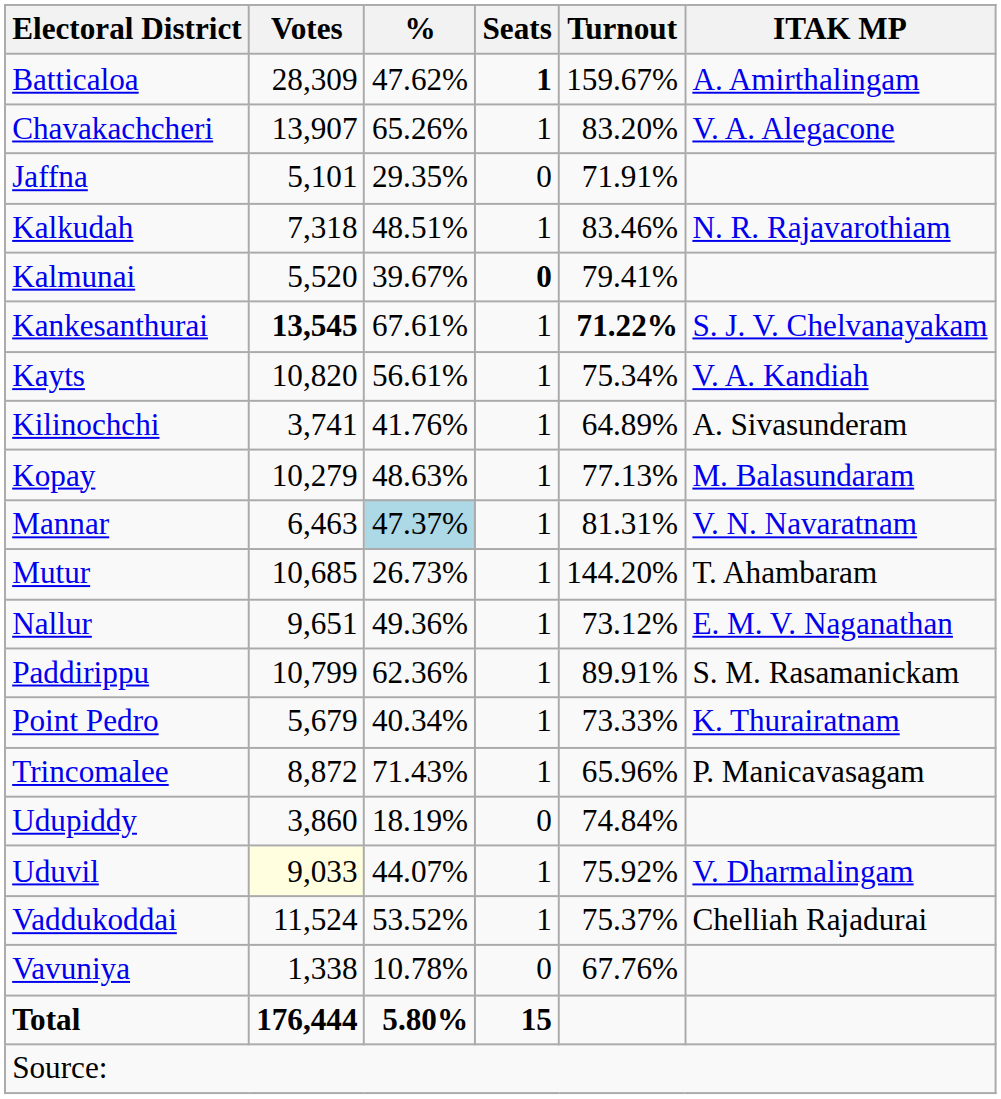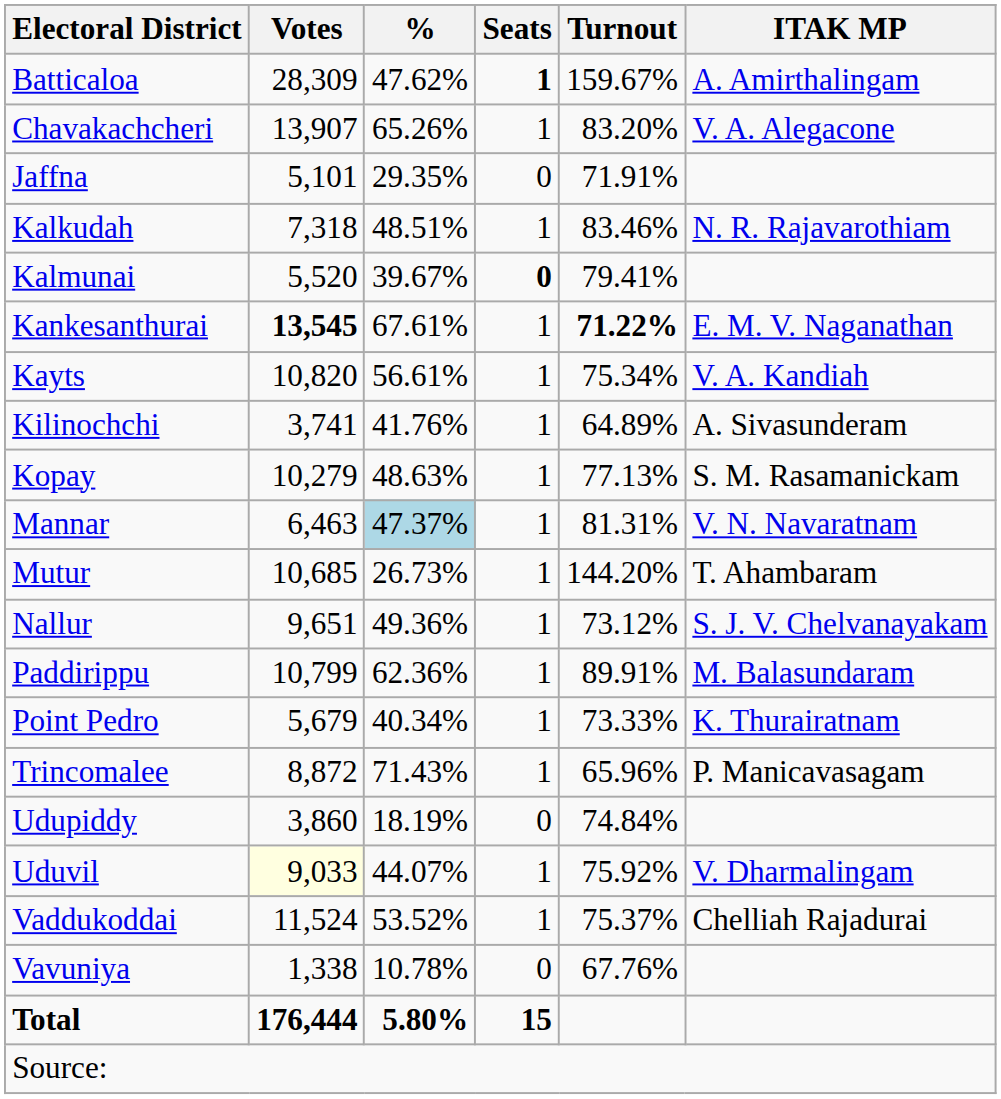Kankesanthurai | ITAK MP: S. J. V. Chelvanayakam -> E. M. V. Naganathan
Kopay | ITAK MP: M. Balasundaram -> S. M. Rasamanickam
Nallur | ITAK MP: E. M. V. Naganathan -> S. J. V. Chelvanayakam
Paddirippu | ITAK MP: S. M. Rasamanickam -> M. Balasundaram
